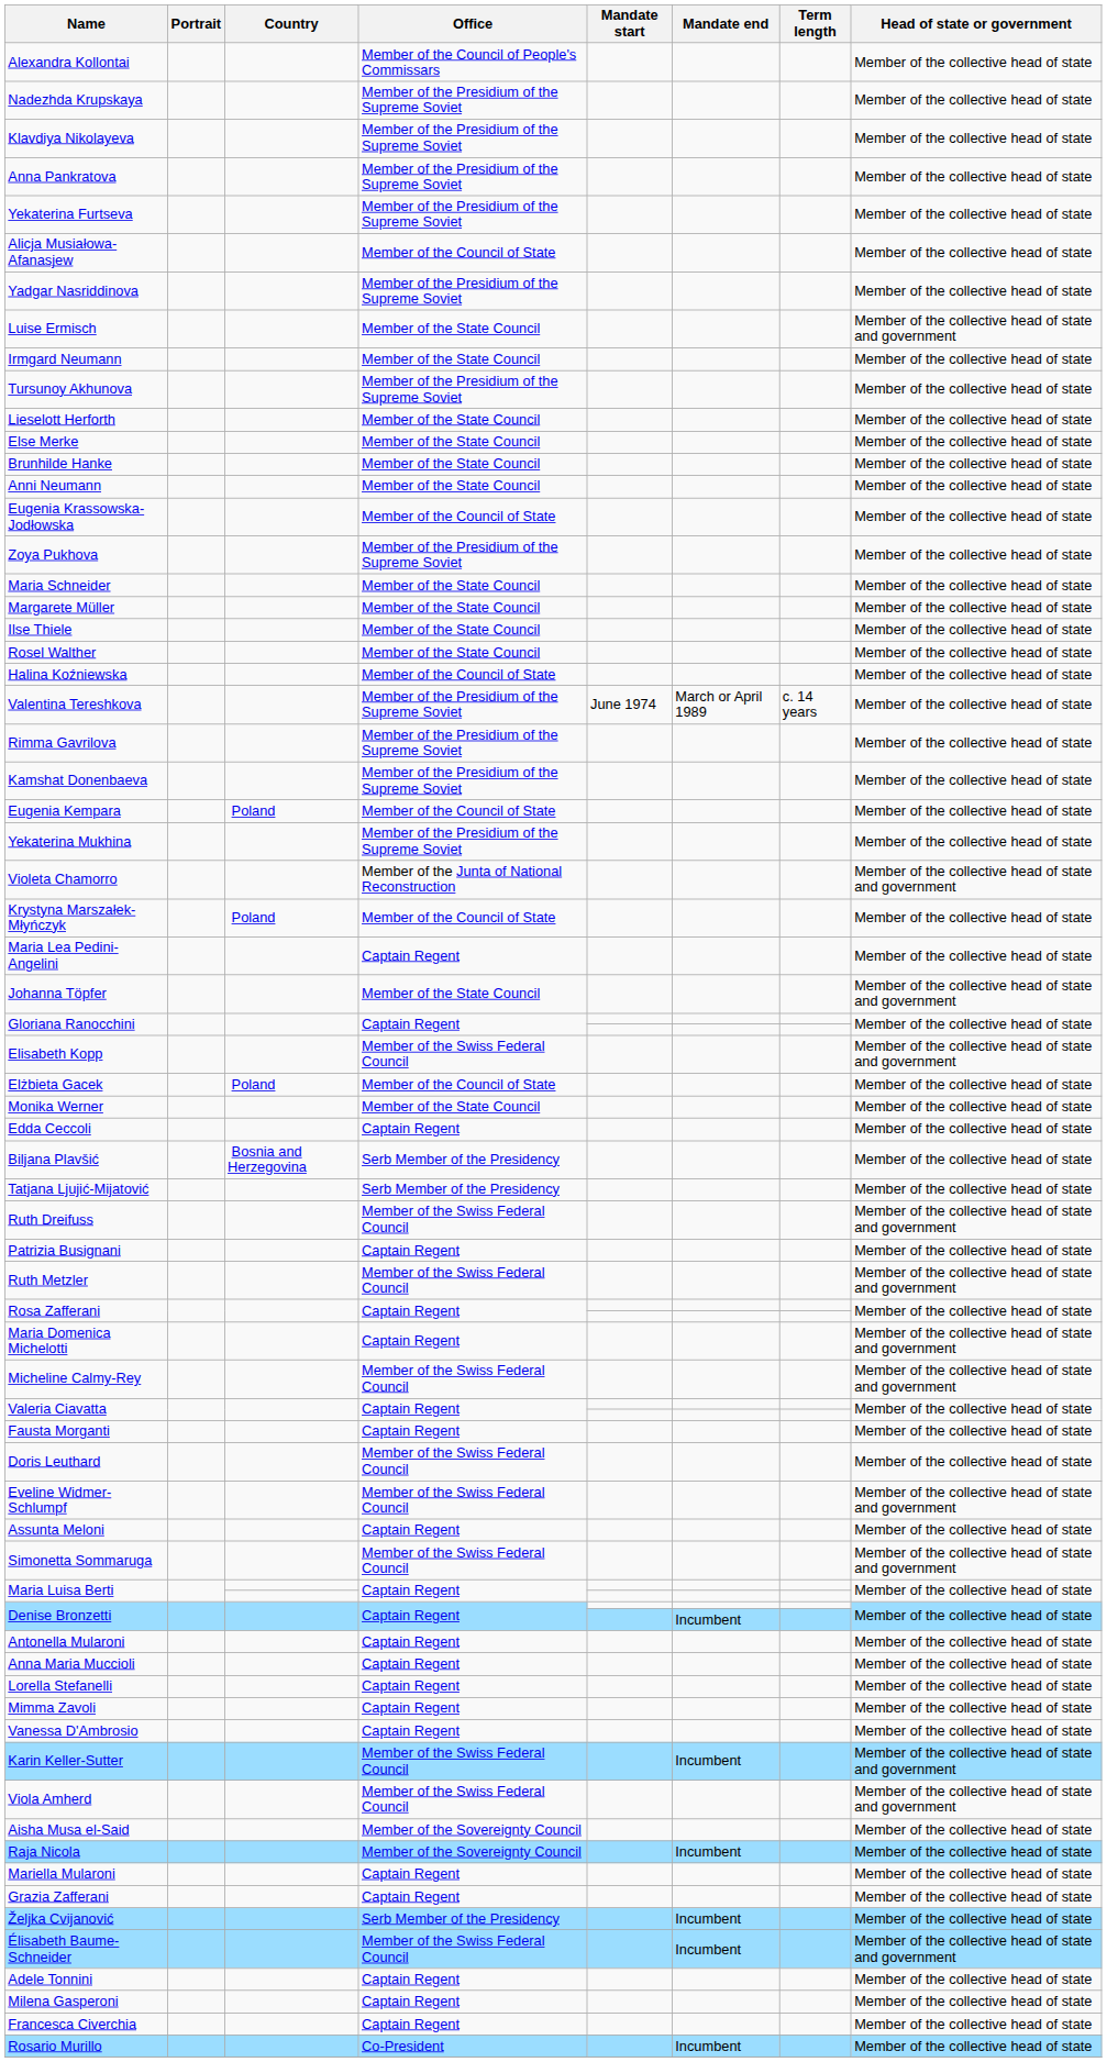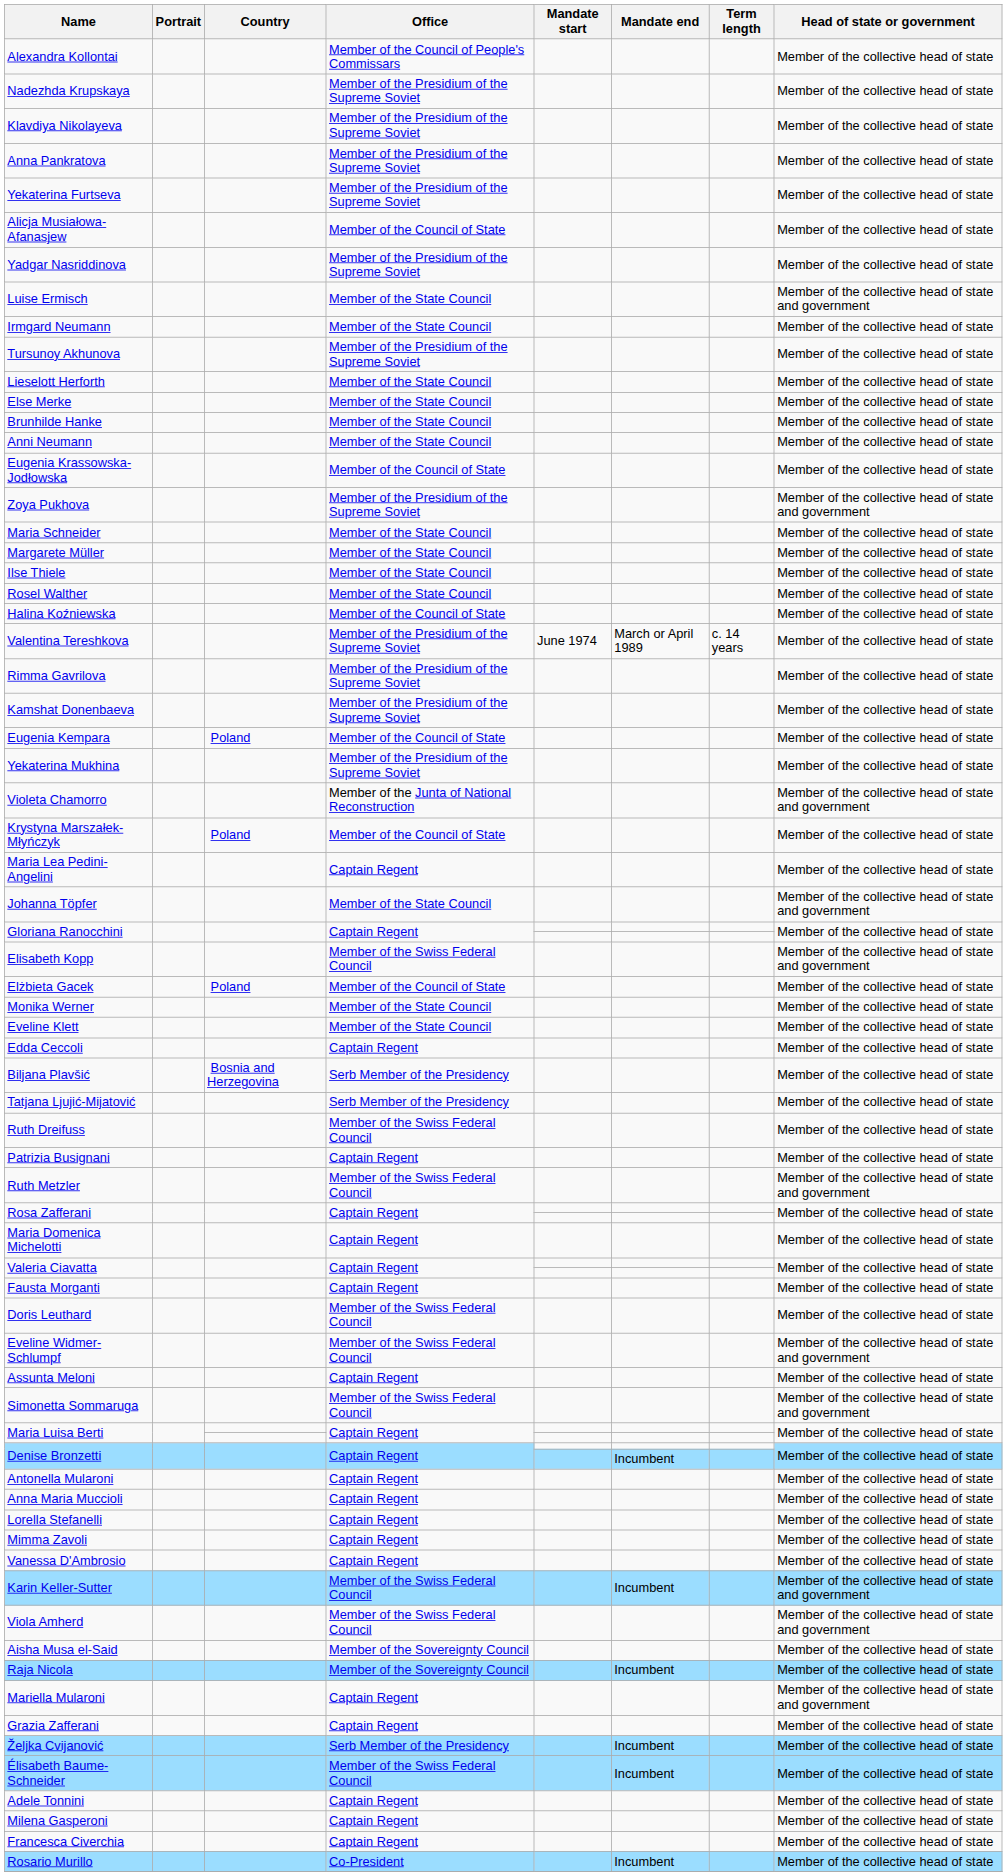Zoya Pukhova | Head of state or government: Member of the collective head of state -> Member of the collective head of state and government
+ row: Eveline Klett | Member of the State Council | Member of the collective head of state
Ruth Dreifuss | Head of state or government: Member of the collective head of state and government -> Member of the collective head of state
Maria Domenica Michelotti | Head of state or government: Member of the collective head of state and government -> Member of the collective head of state
- row: Micheline Calmy-Rey | Member of the Swiss Federal Council | Member of the collective head of state and government
Mariella Mularoni | Head of state or government: Member of the collective head of state -> Member of the collective head of state and government
Élisabeth Baume-Schneider | Head of state or government: Member of the collective head of state and government -> Member of the collective head of state
